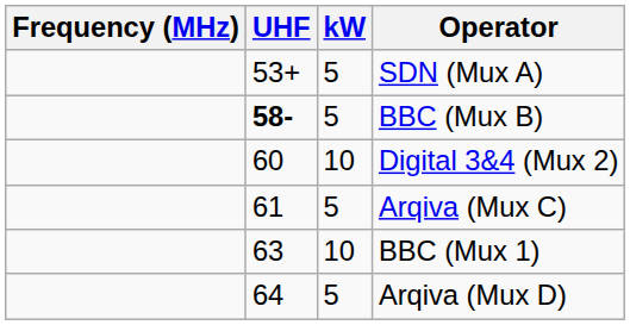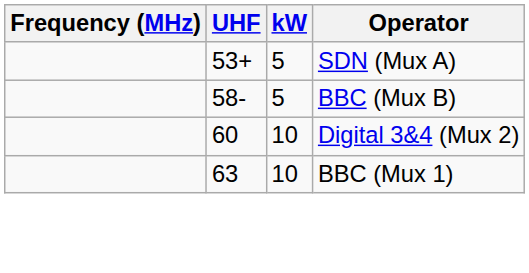BBC (Mux B) | UHF: bold -> normal
- row: 61 | 5 | Arqiva (Mux C)
- row: 64 | 5 | Arqiva (Mux D)
